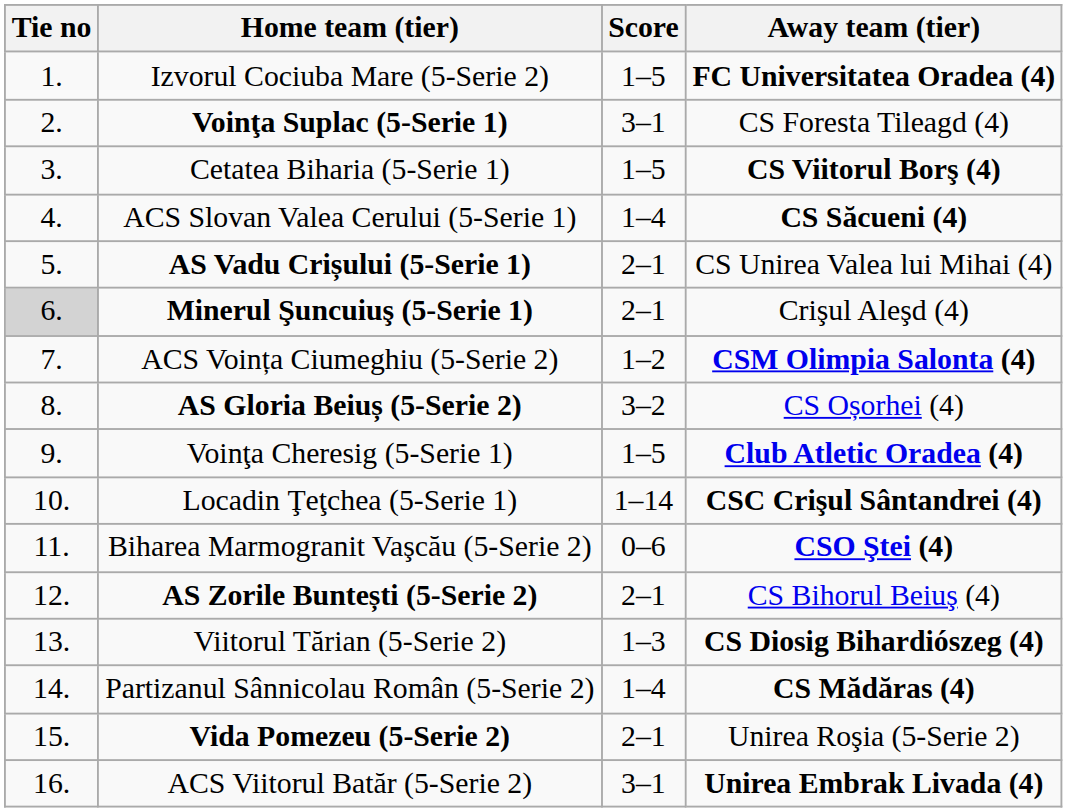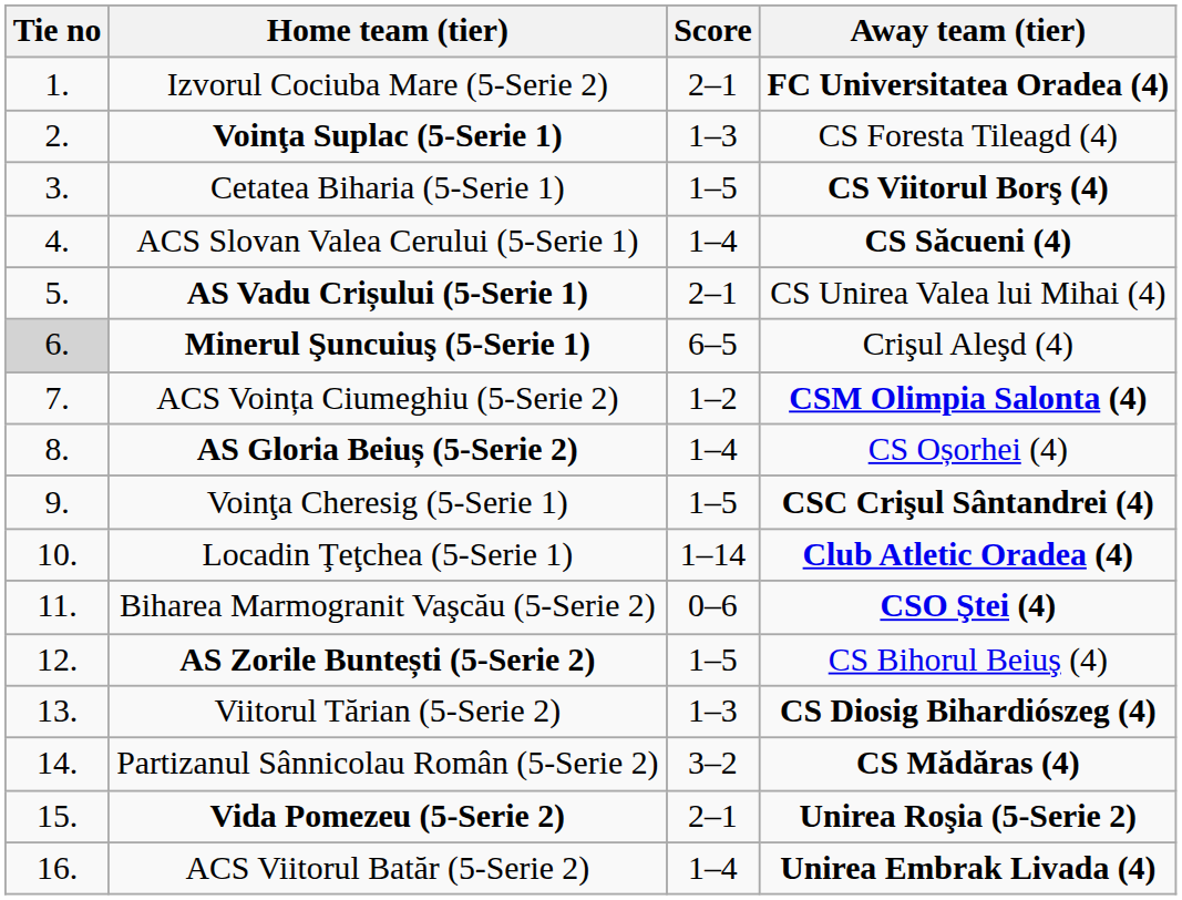Izvorul Cociuba Mare (5-Serie 2) | Score: 1–5 -> 2–1
Voinţa Suplac (5-Serie 1) | Score: 3–1 -> 1–3
Minerul Şuncuiuş (5-Serie 1) | Score: 2–1 -> 6–5
AS Gloria Beiuș (5-Serie 2) | Score: 3–2 -> 1–4
Voinţa Cheresig (5-Serie 1) | Away team (tier): Club Atletic Oradea (4) -> CSC Crişul Sântandrei (4)
Locadin Ţeţchea (5-Serie 1) | Away team (tier): CSC Crişul Sântandrei (4) -> Club Atletic Oradea (4)
AS Zorile Buntești (5-Serie 2) | Score: 2–1 -> 1–5
Partizanul Sânnicolau Român (5-Serie 2) | Score: 1–4 -> 3–2
Vida Pomezeu (5-Serie 2) | Away team (tier): normal -> bold
ACS Viitorul Batăr (5-Serie 2) | Score: 3–1 -> 1–4
